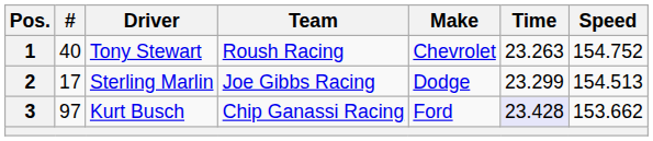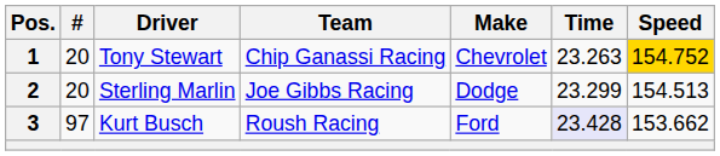1 | #: 40 -> 20
1 | Team: Roush Racing -> Chip Ganassi Racing
1 | Speed: no background -> gold background
2 | #: 17 -> 20
3 | Team: Chip Ganassi Racing -> Roush Racing
